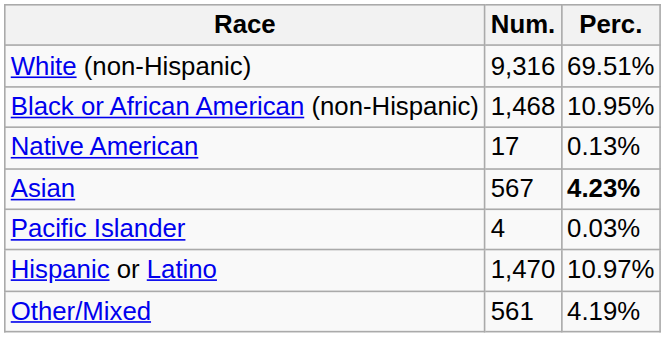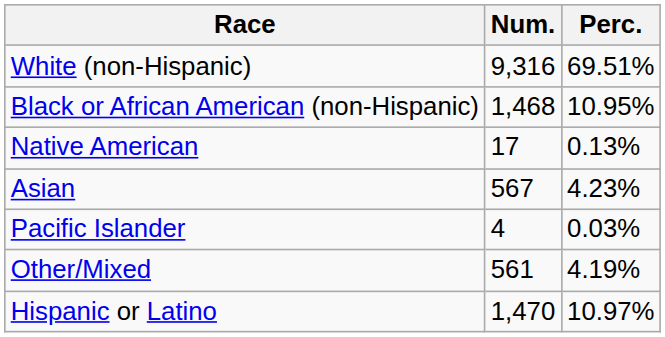Asian | Perc.: bold -> normal
rows swapped: Other/Mixed <-> Hispanic or Latino
